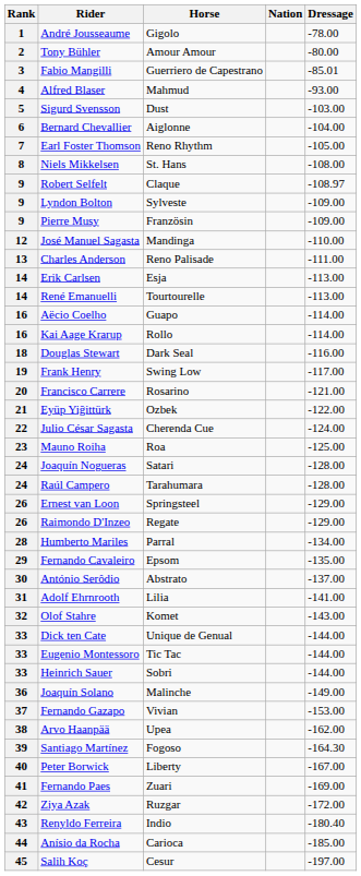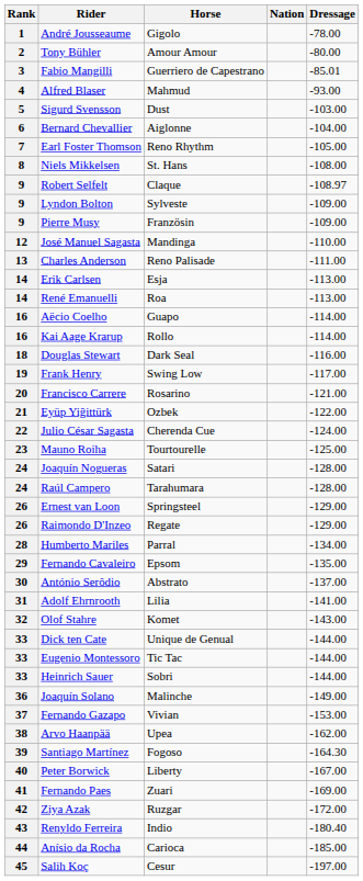René Emanuelli | Horse: Tourtourelle -> Roa
Mauno Roiha | Horse: Roa -> Tourtourelle
